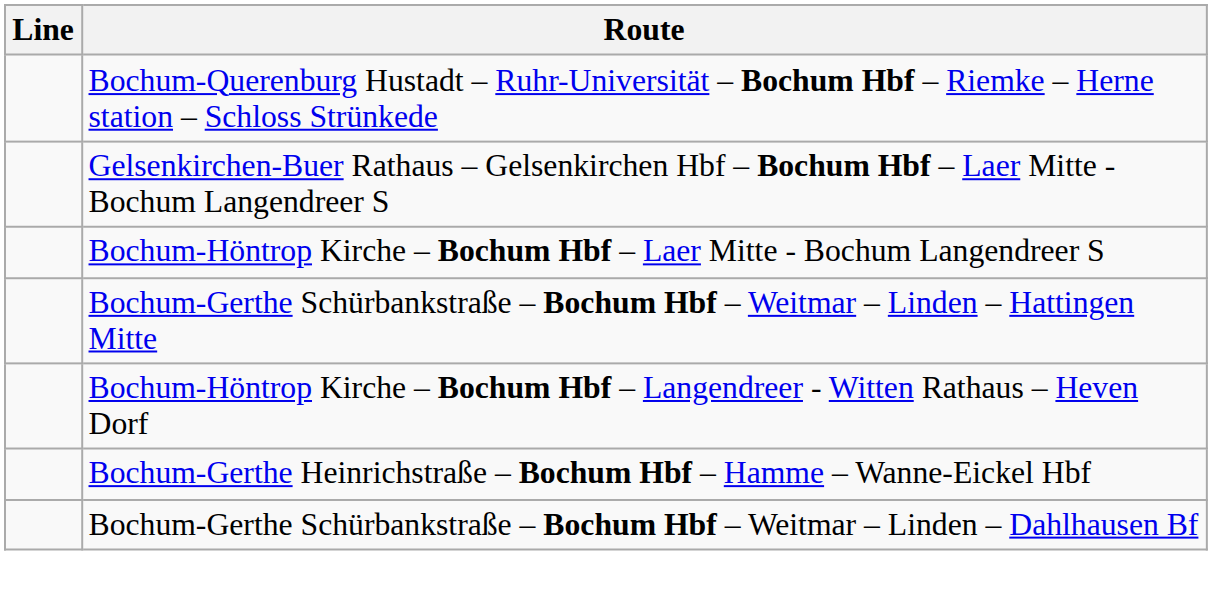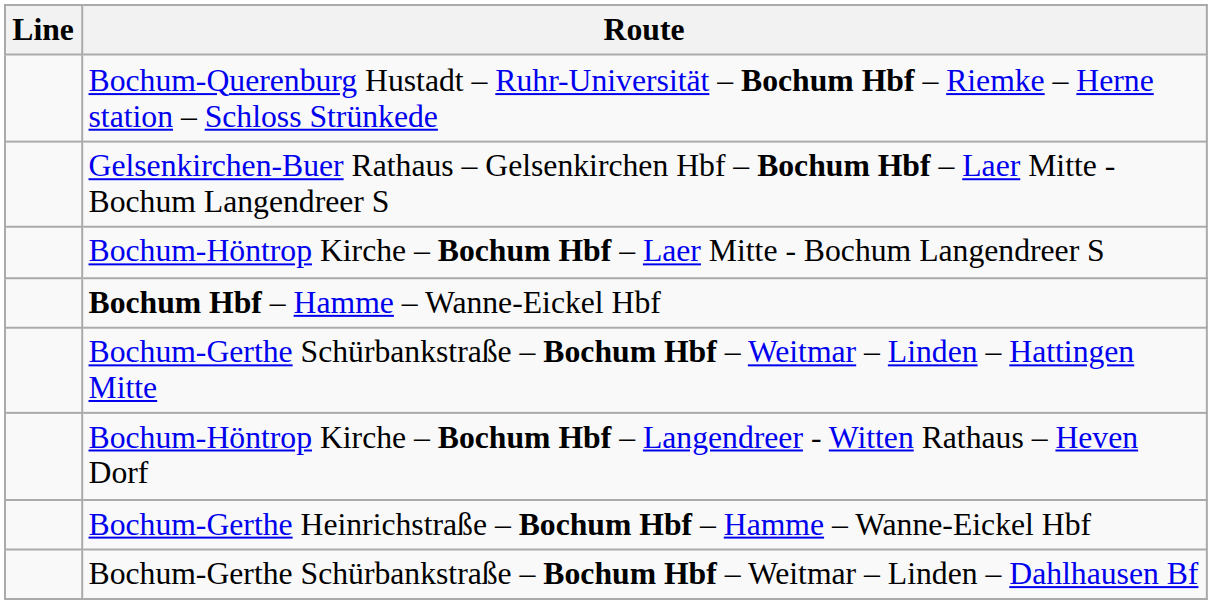+ row: Bochum Hbf – Hamme – Wanne-Eickel Hbf
